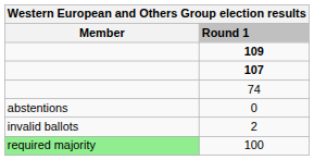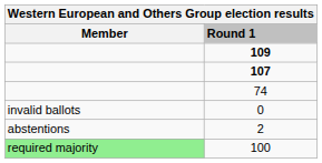0 | Member: abstentions -> invalid ballots
2 | Member: invalid ballots -> abstentions
